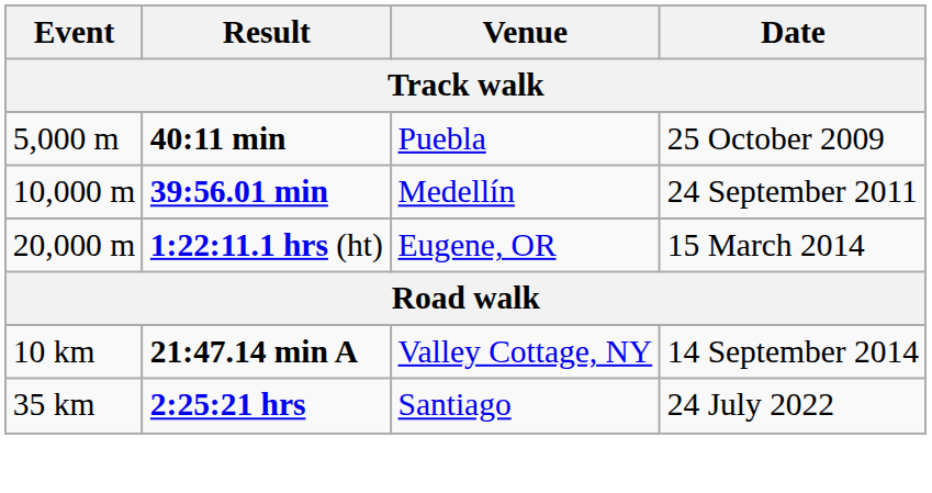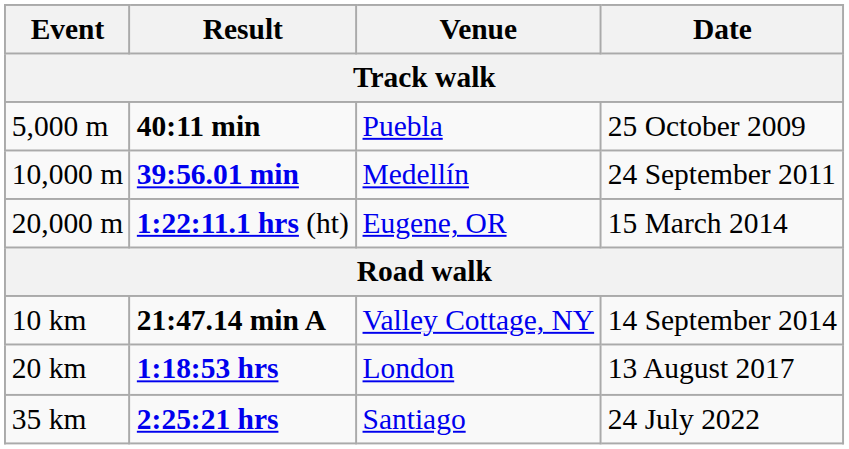+ row: 20 km | 1:18:53 hrs | London | 13 August 2017
